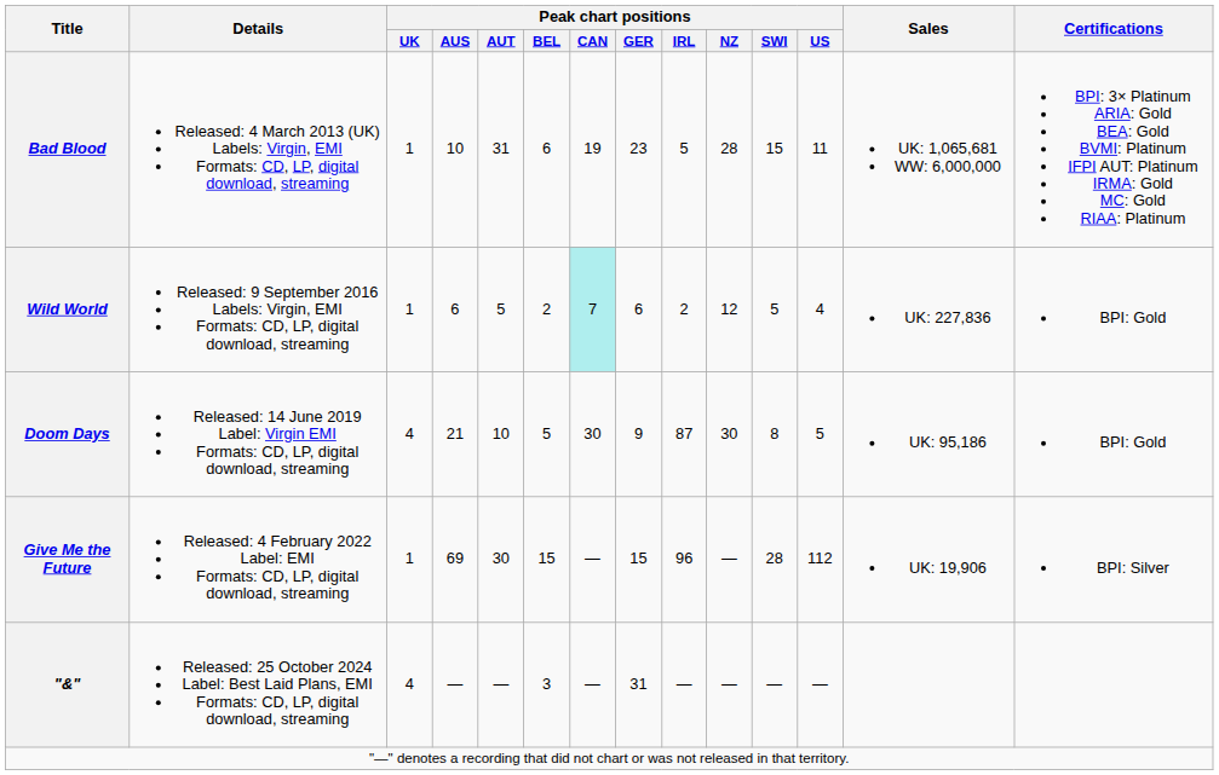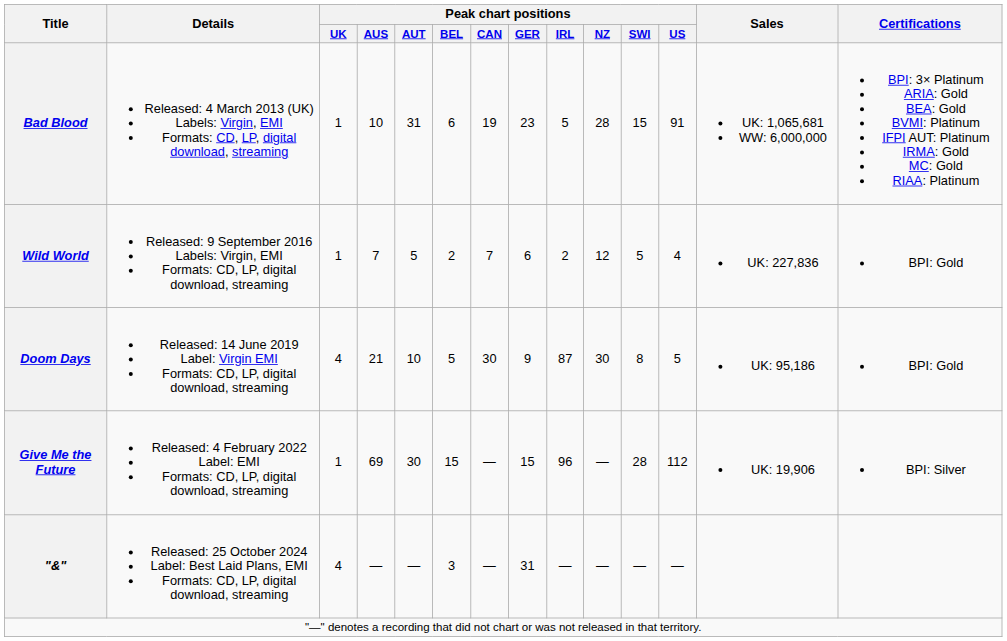Bad Blood | Peak chart positions / US: 11 -> 91
Wild World | Peak chart positions / AUS: 6 -> 7
Wild World | Peak chart positions / CAN: paleturquoise background -> no background
